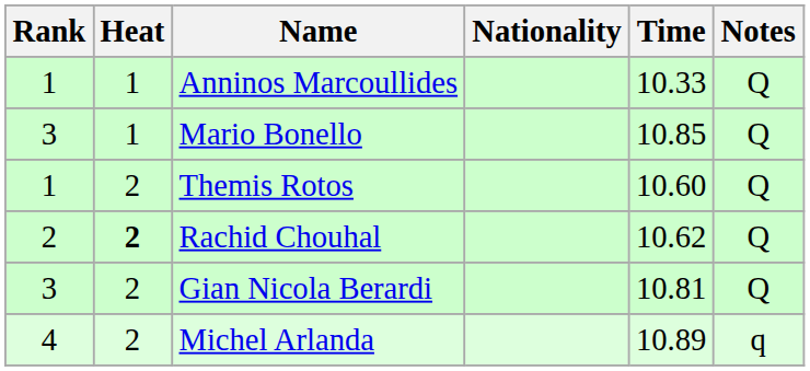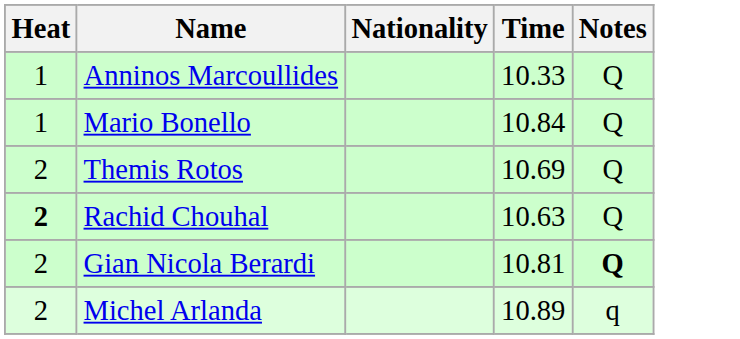- column: Rank | 1 | 3 | 1 | 2 | 3 | 4
Mario Bonello | Time: 10.85 -> 10.84
Themis Rotos | Time: 10.60 -> 10.69
Rachid Chouhal | Time: 10.62 -> 10.63
Gian Nicola Berardi | Notes: normal -> bold
